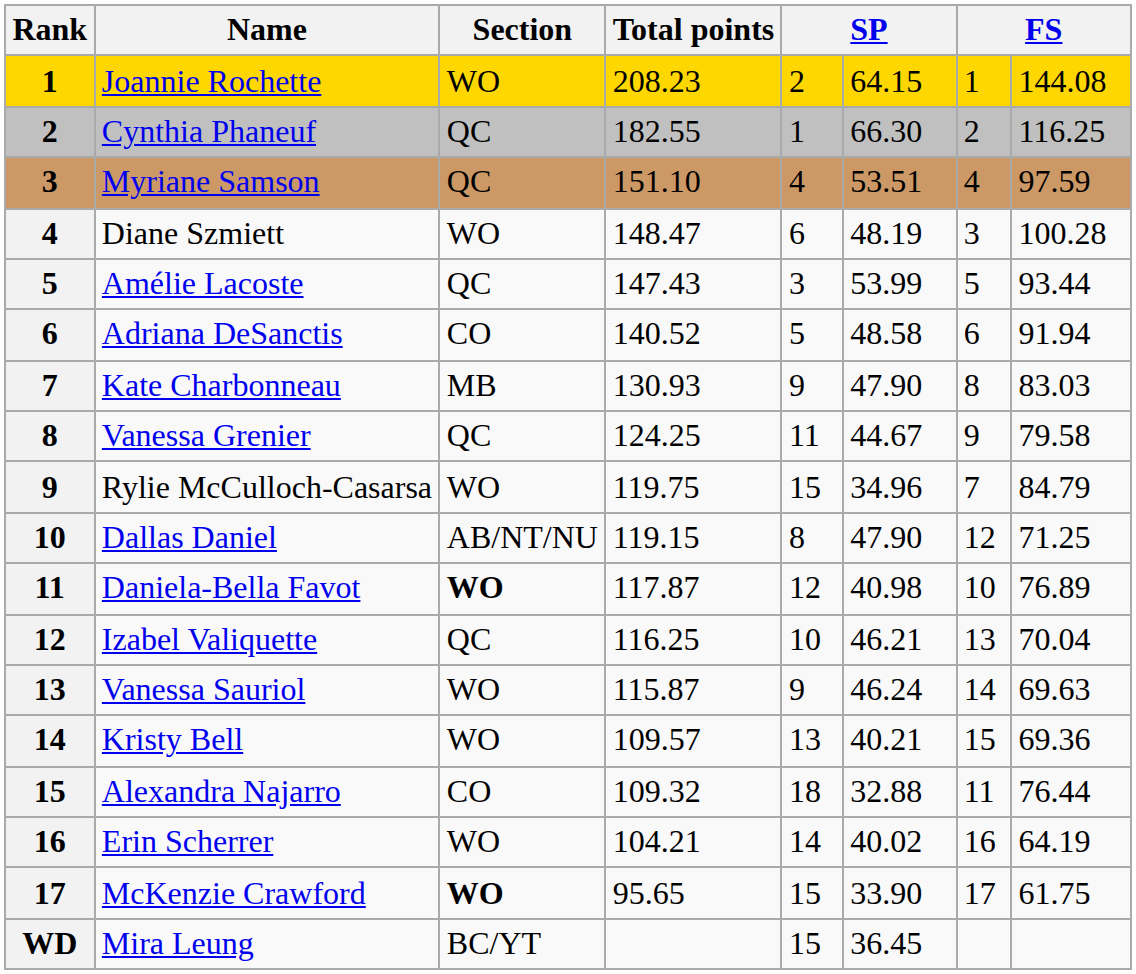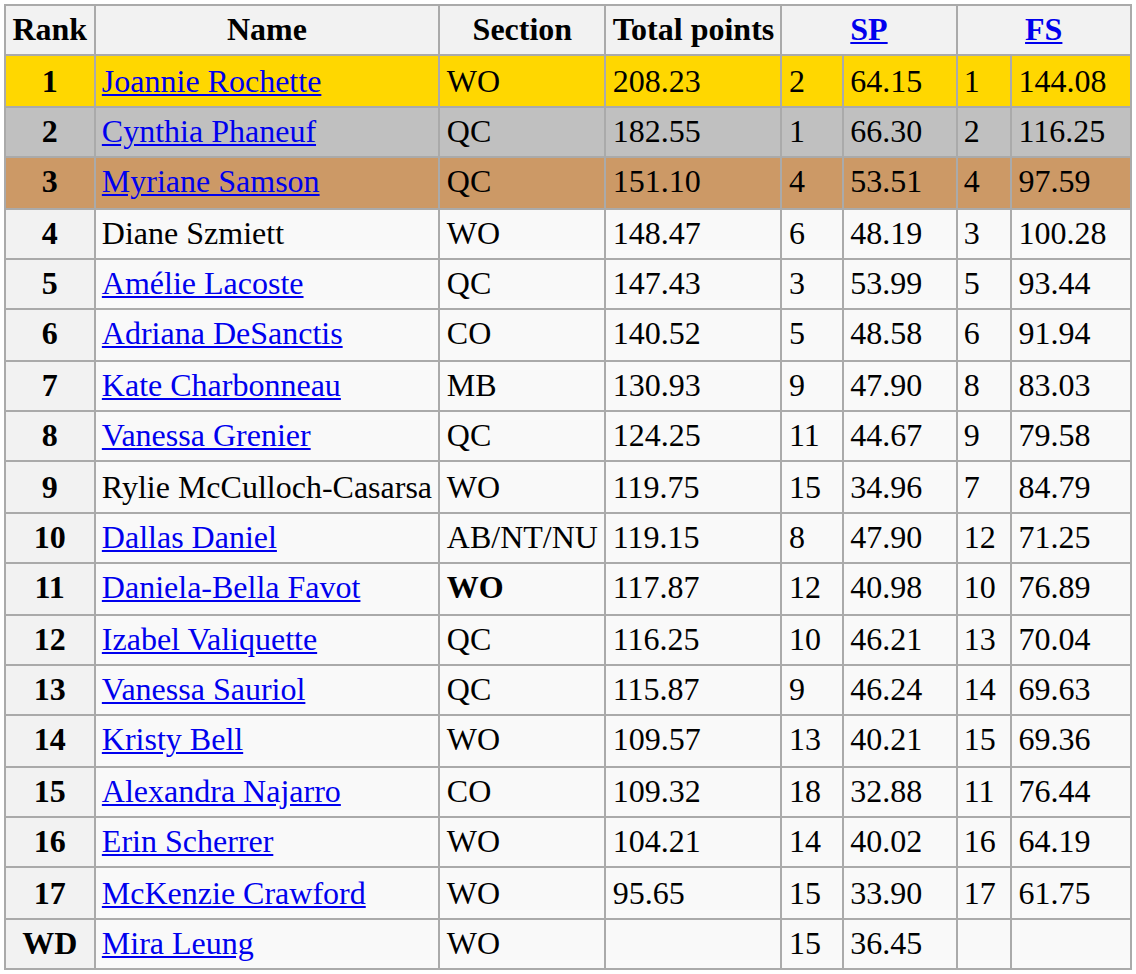Vanessa Sauriol | Section: WO -> QC
McKenzie Crawford | Section: bold -> normal
Mira Leung | Section: BC/YT -> WO
